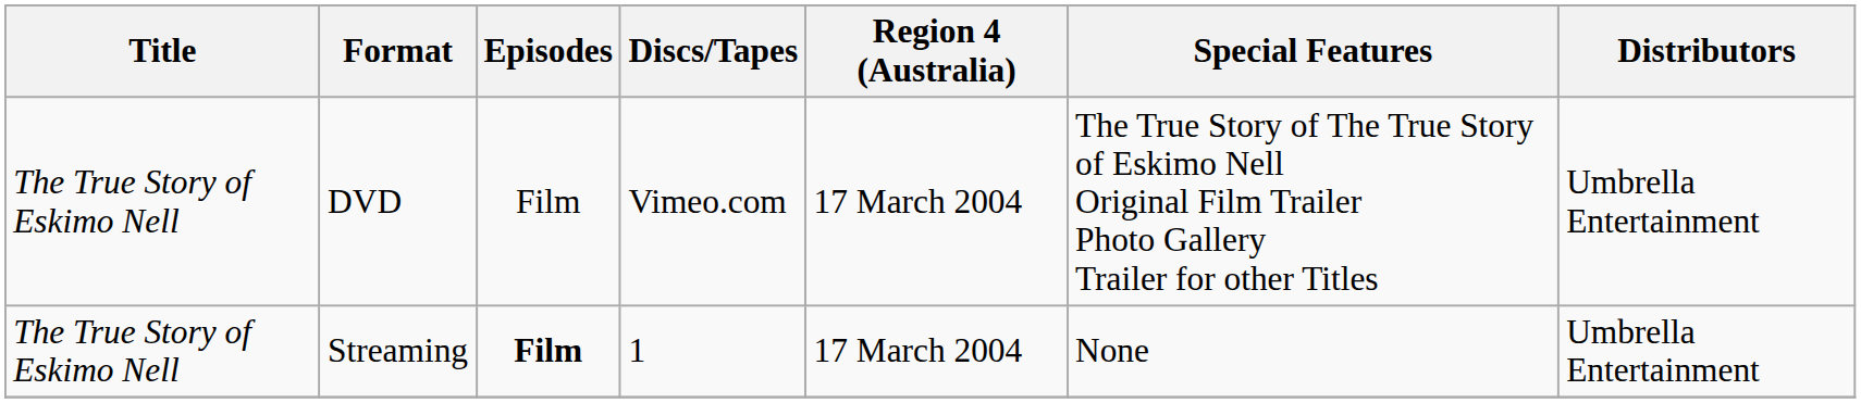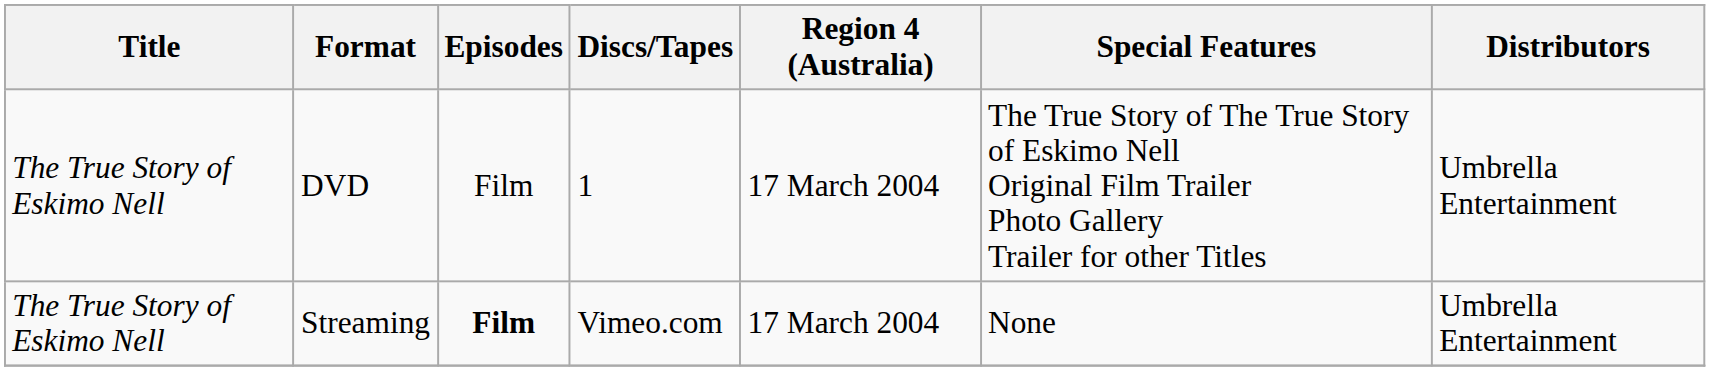DVD | Discs/Tapes: Vimeo.com -> 1
Streaming | Discs/Tapes: 1 -> Vimeo.com
